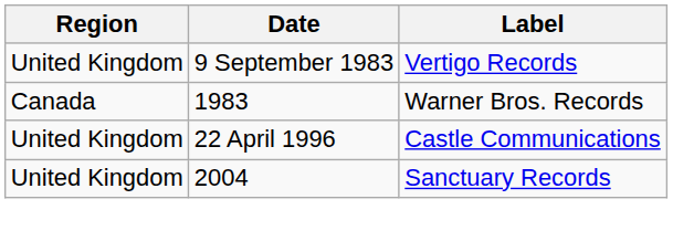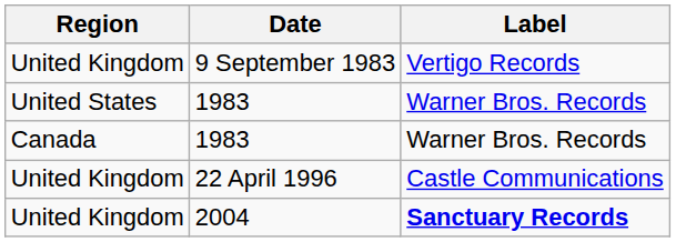+ row: United States | 1983 | Warner Bros. Records
2004 | Label: normal -> bold
